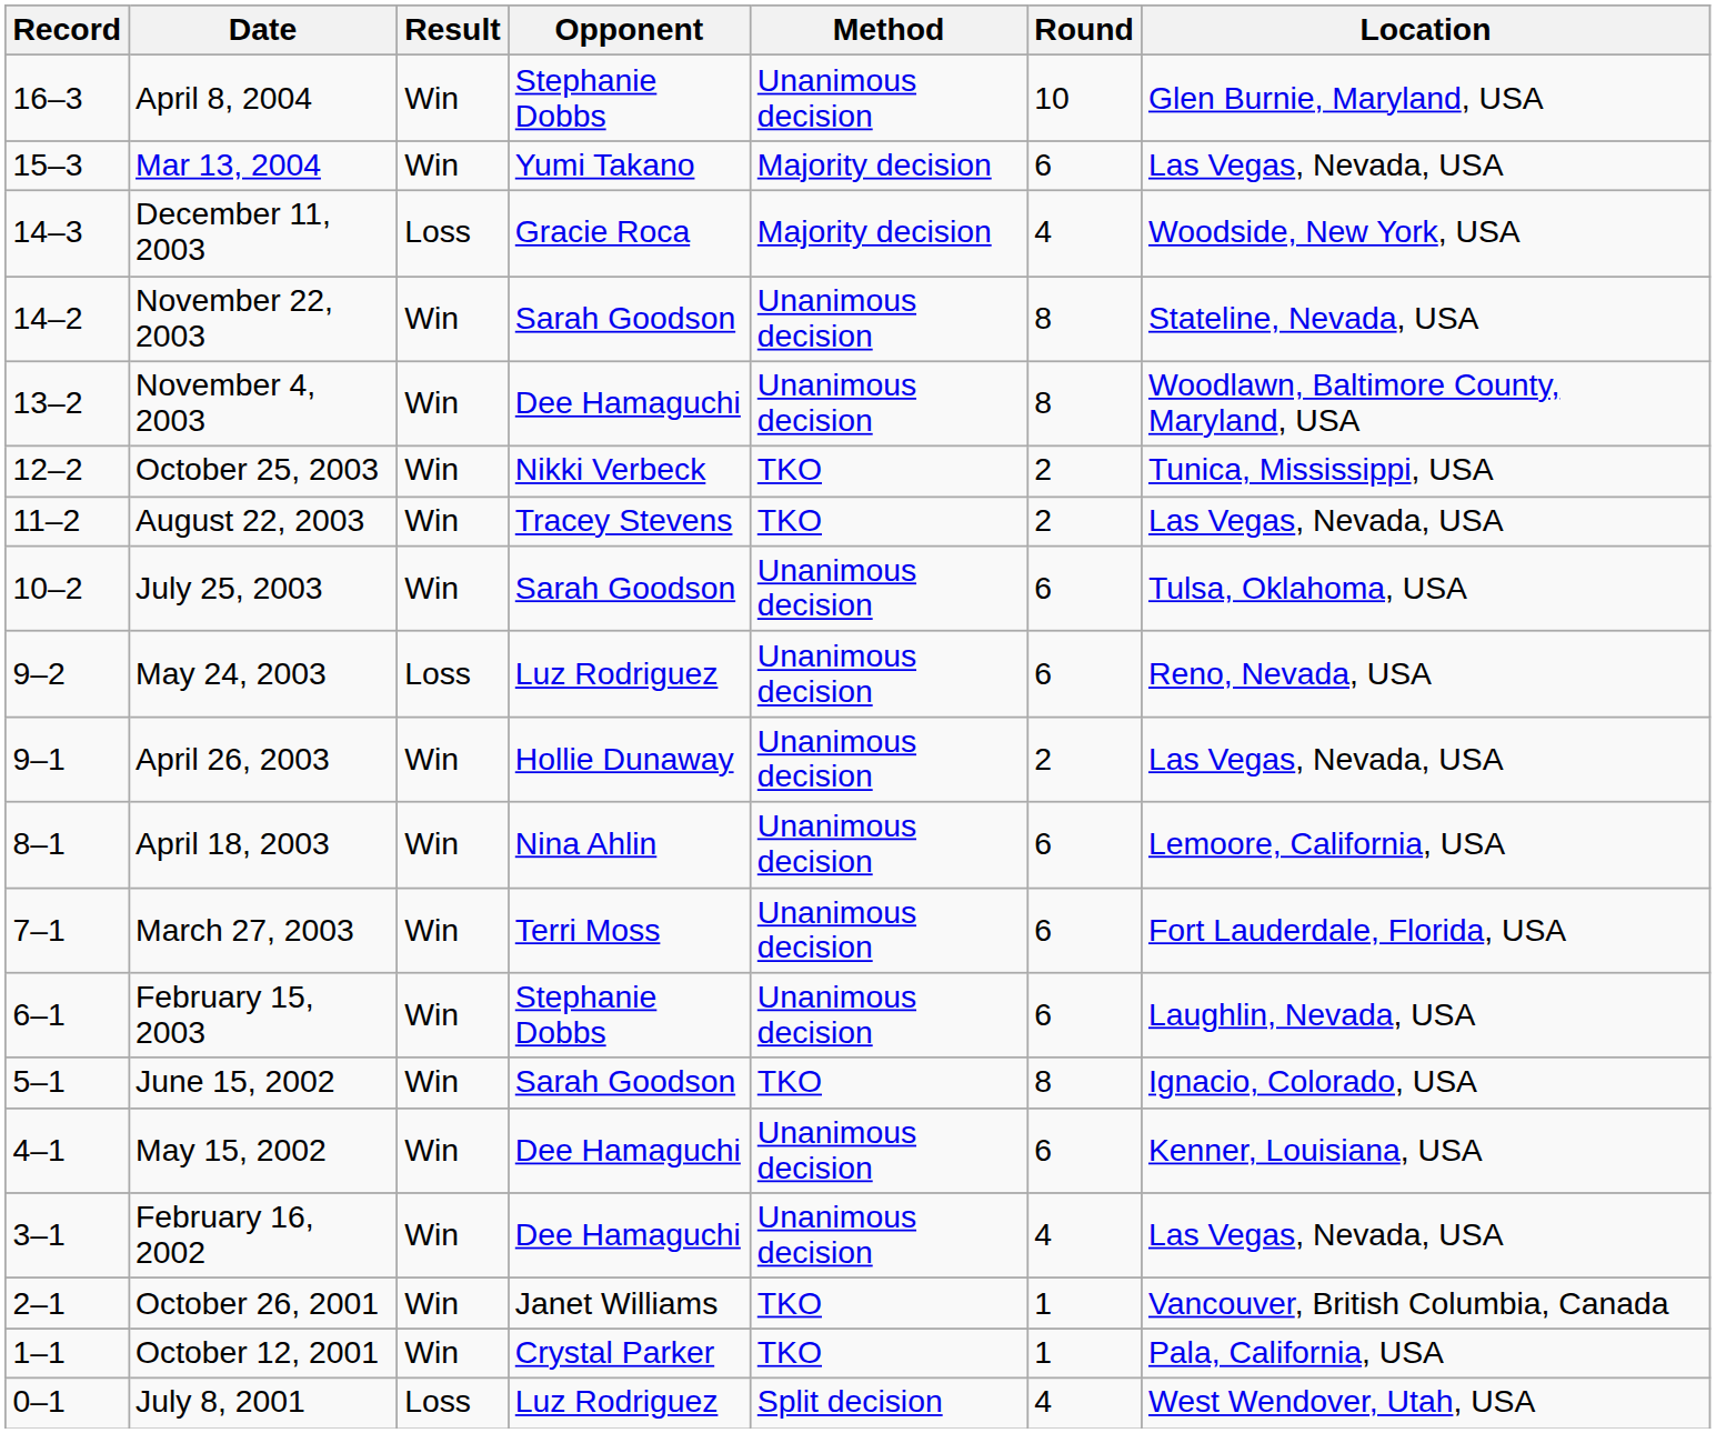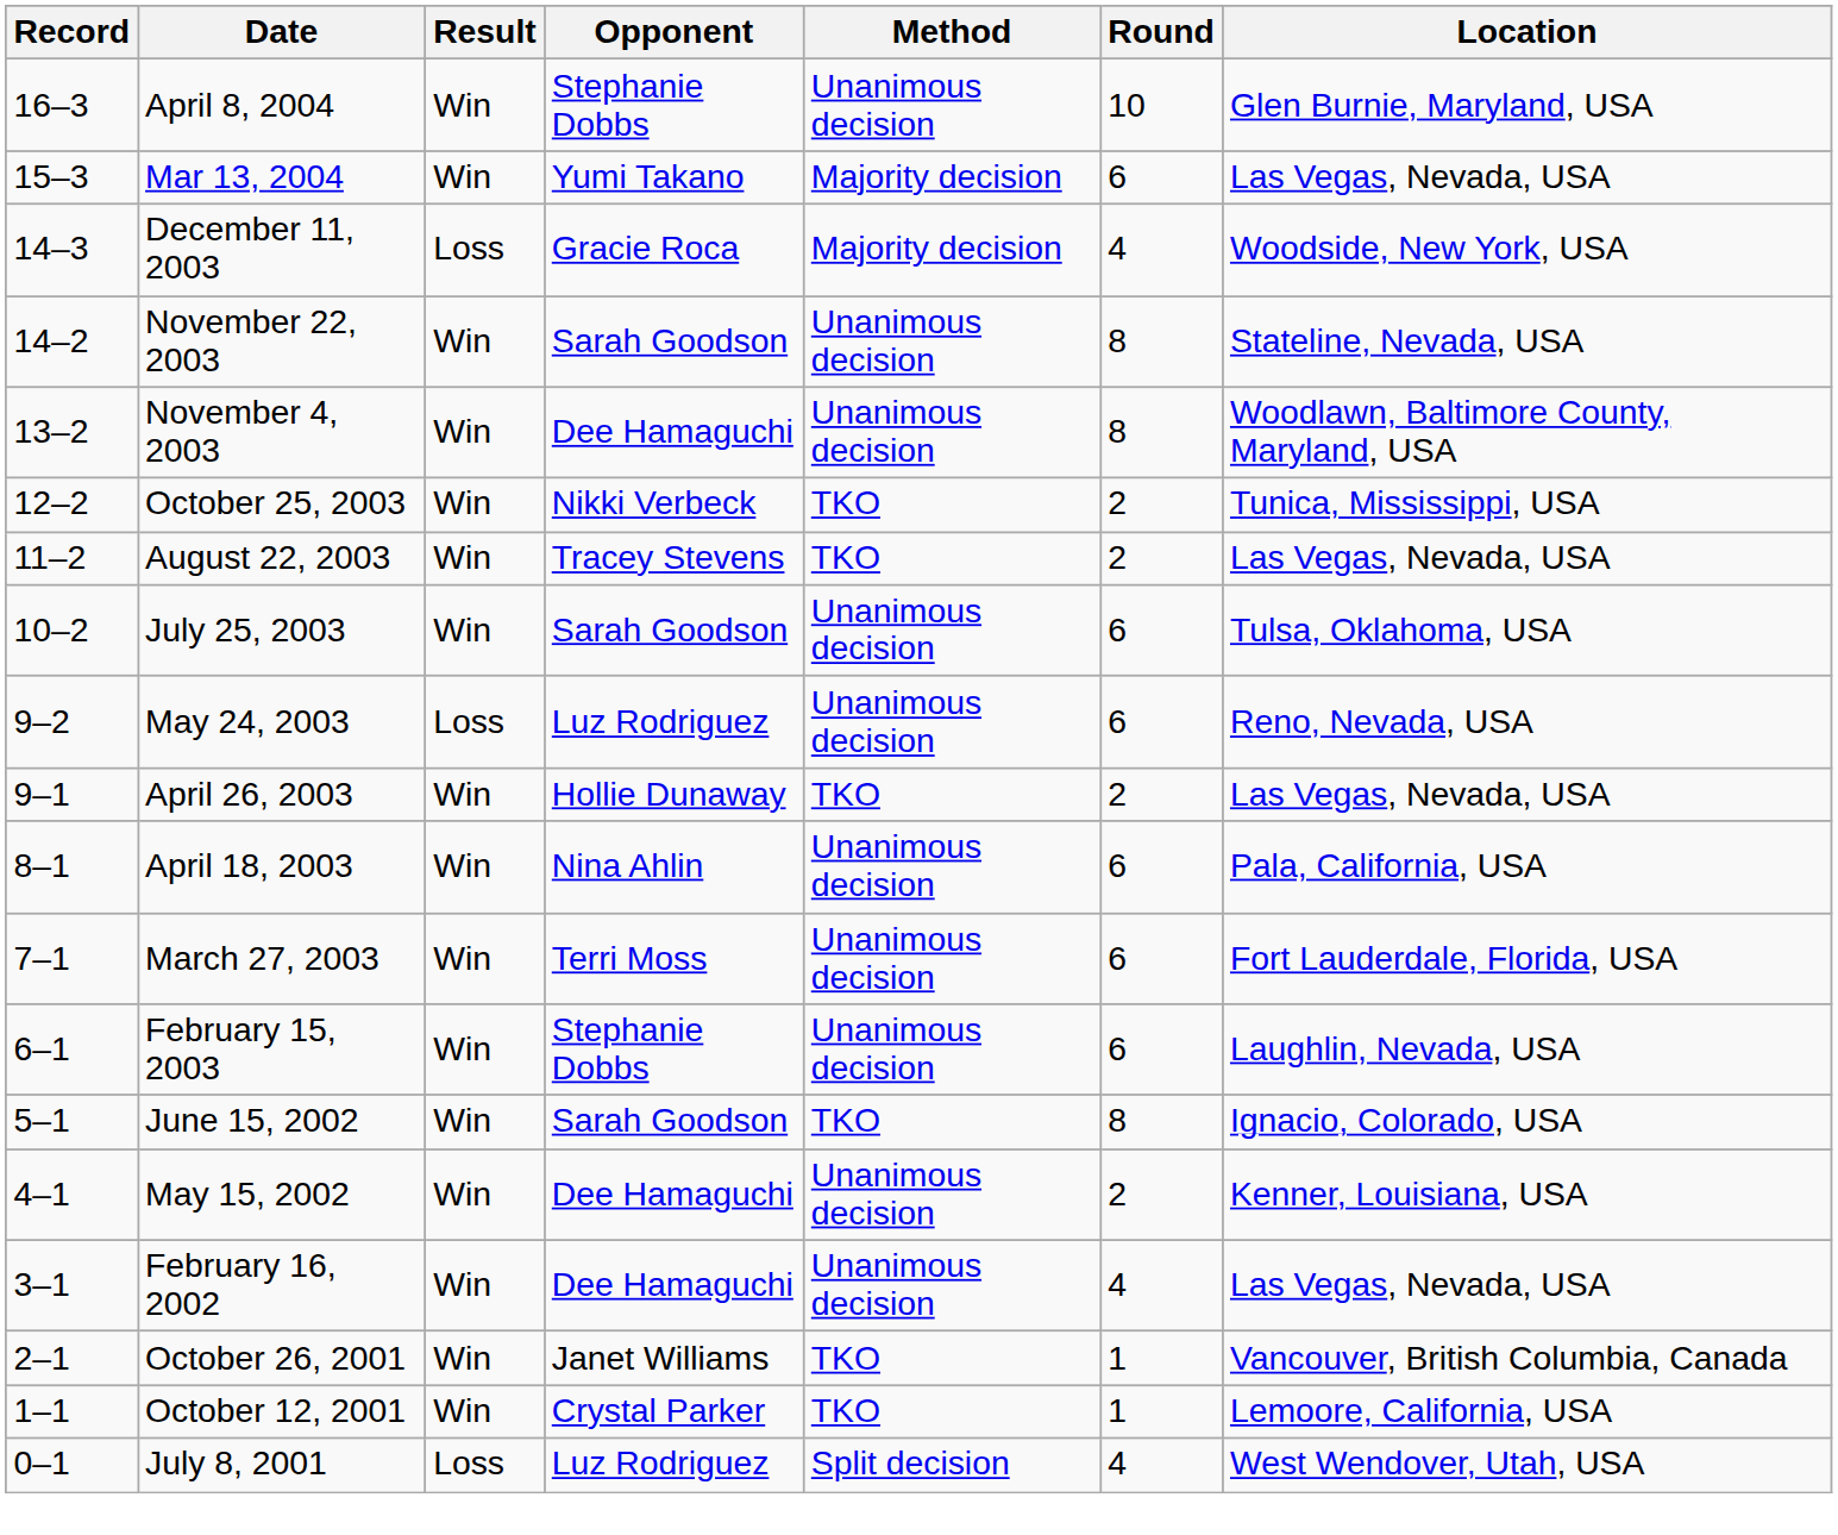April 26, 2003 | Method: Unanimous decision -> TKO
April 18, 2003 | Location: Lemoore, California, USA -> Pala, California, USA
May 15, 2002 | Round: 6 -> 2
October 12, 2001 | Location: Pala, California, USA -> Lemoore, California, USA
